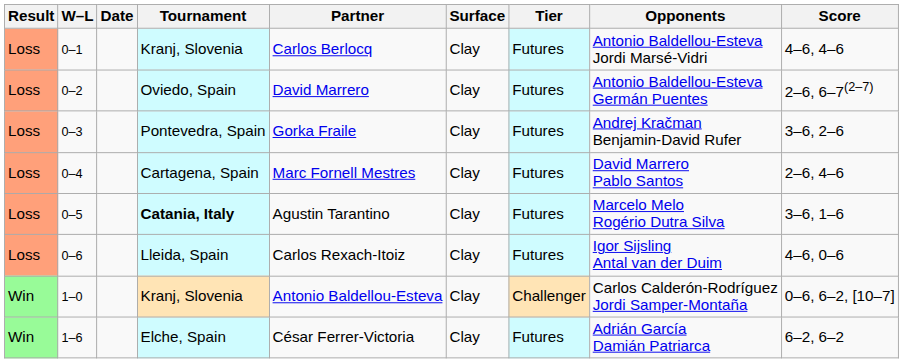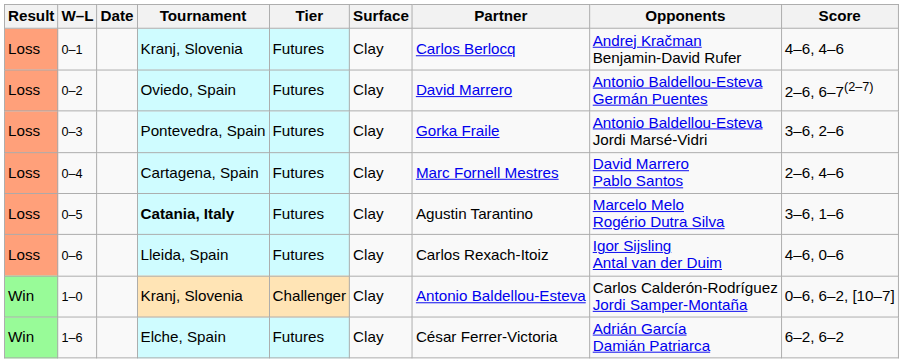columns swapped: Tier <-> Partner
0–1 | Opponents: Antonio Baldellou-Esteva Jordi Marsé-Vidri -> Andrej Kračman Benjamin-David Rufer
0–3 | Opponents: Andrej Kračman Benjamin-David Rufer -> Antonio Baldellou-Esteva Jordi Marsé-Vidri
